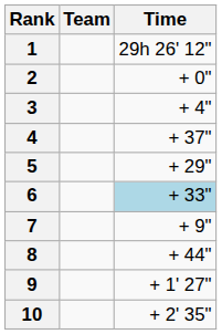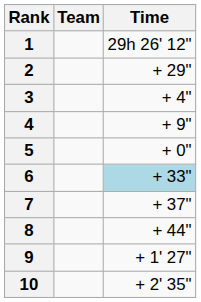2 | Time: + 0" -> + 29"
4 | Time: + 37" -> + 9"
5 | Time: + 29" -> + 0"
7 | Time: + 9" -> + 37"
